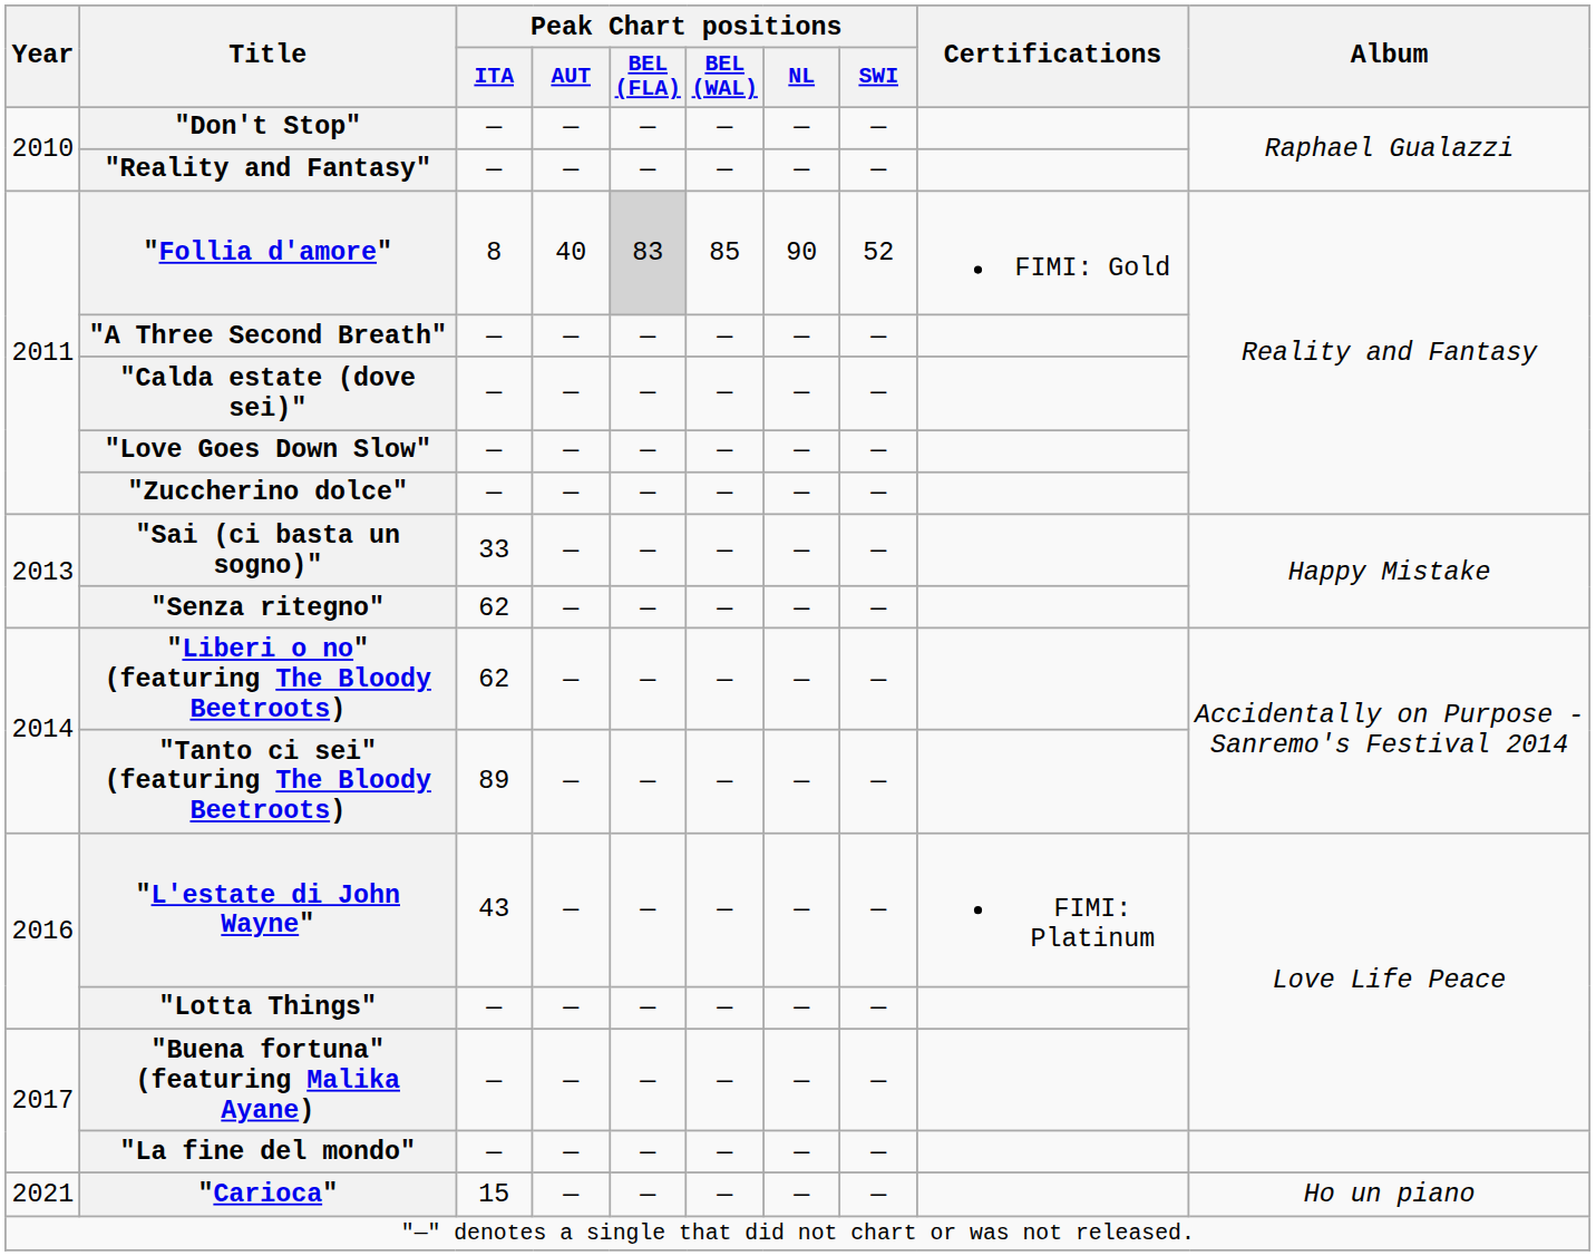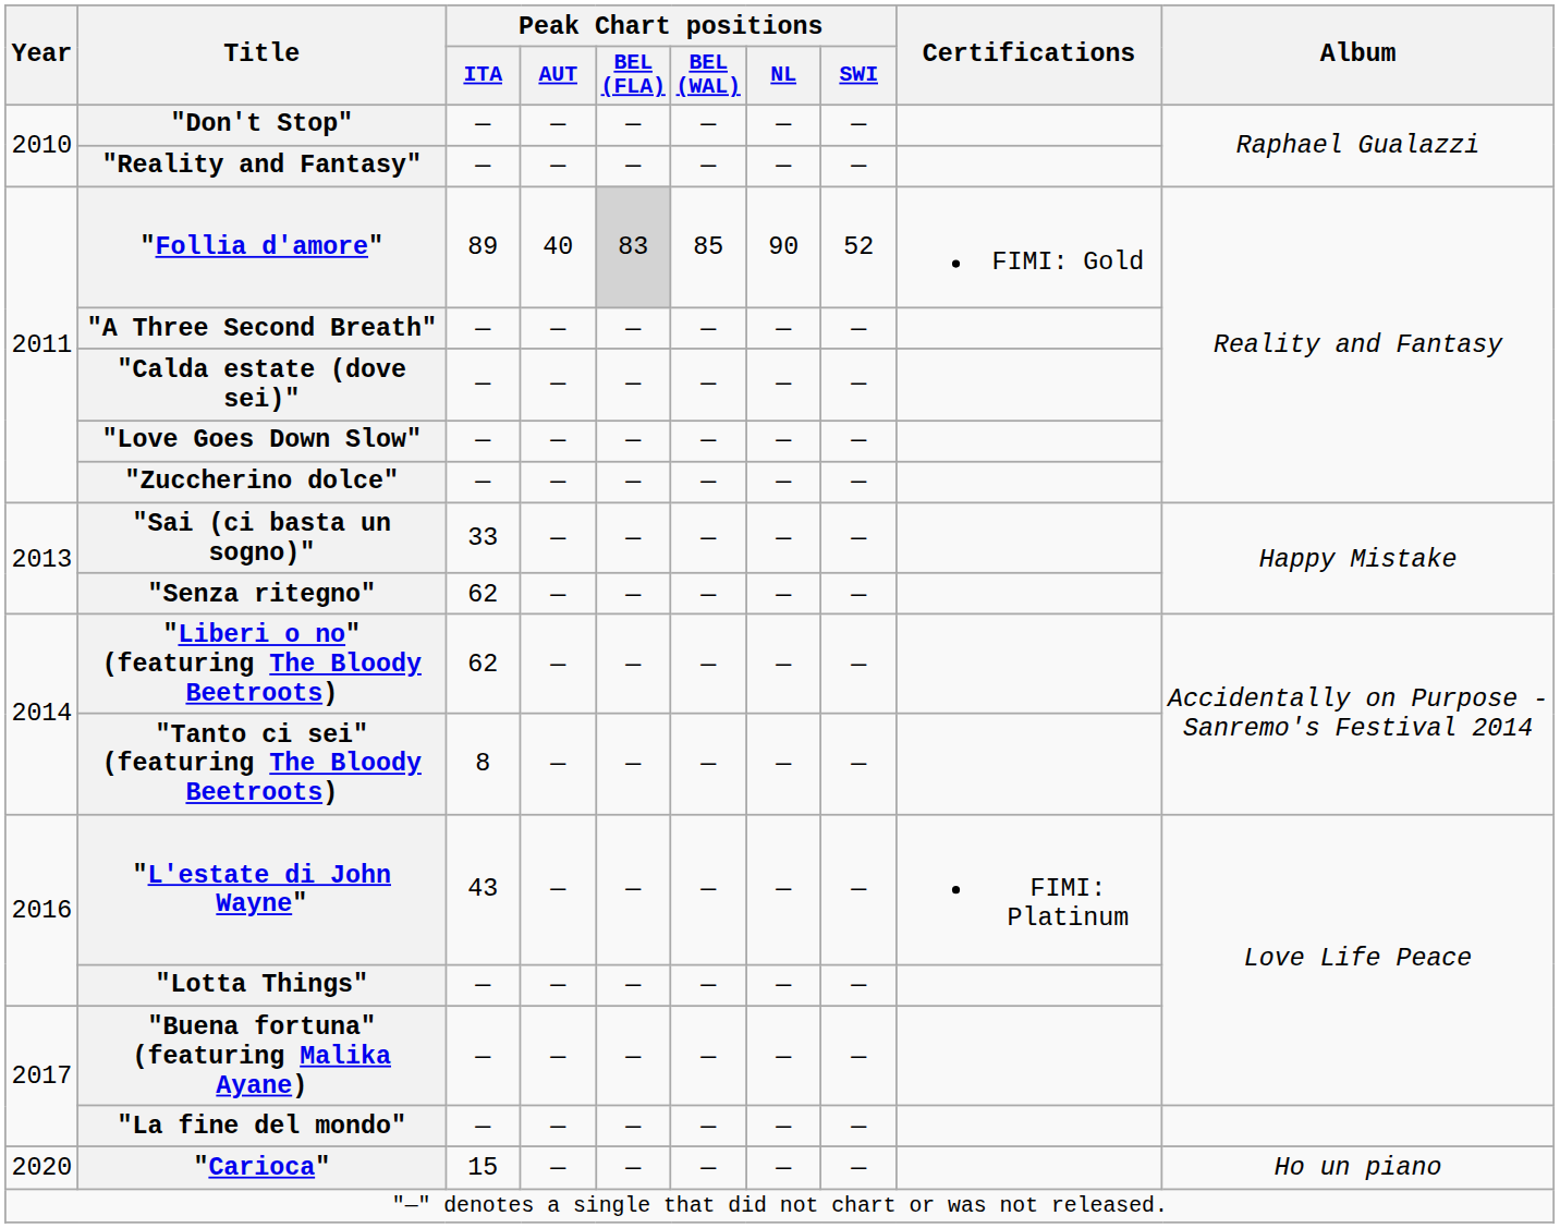"Follia d'amore" | Peak Chart positions / ITA: 8 -> 89
"Tanto ci sei" (featuring The Bloody Beetroots) | Peak Chart positions / ITA: 89 -> 8
"Carioca" | Year: 2021 -> 2020
